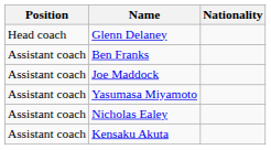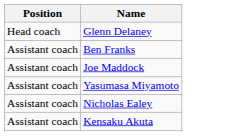- column: Nationality
